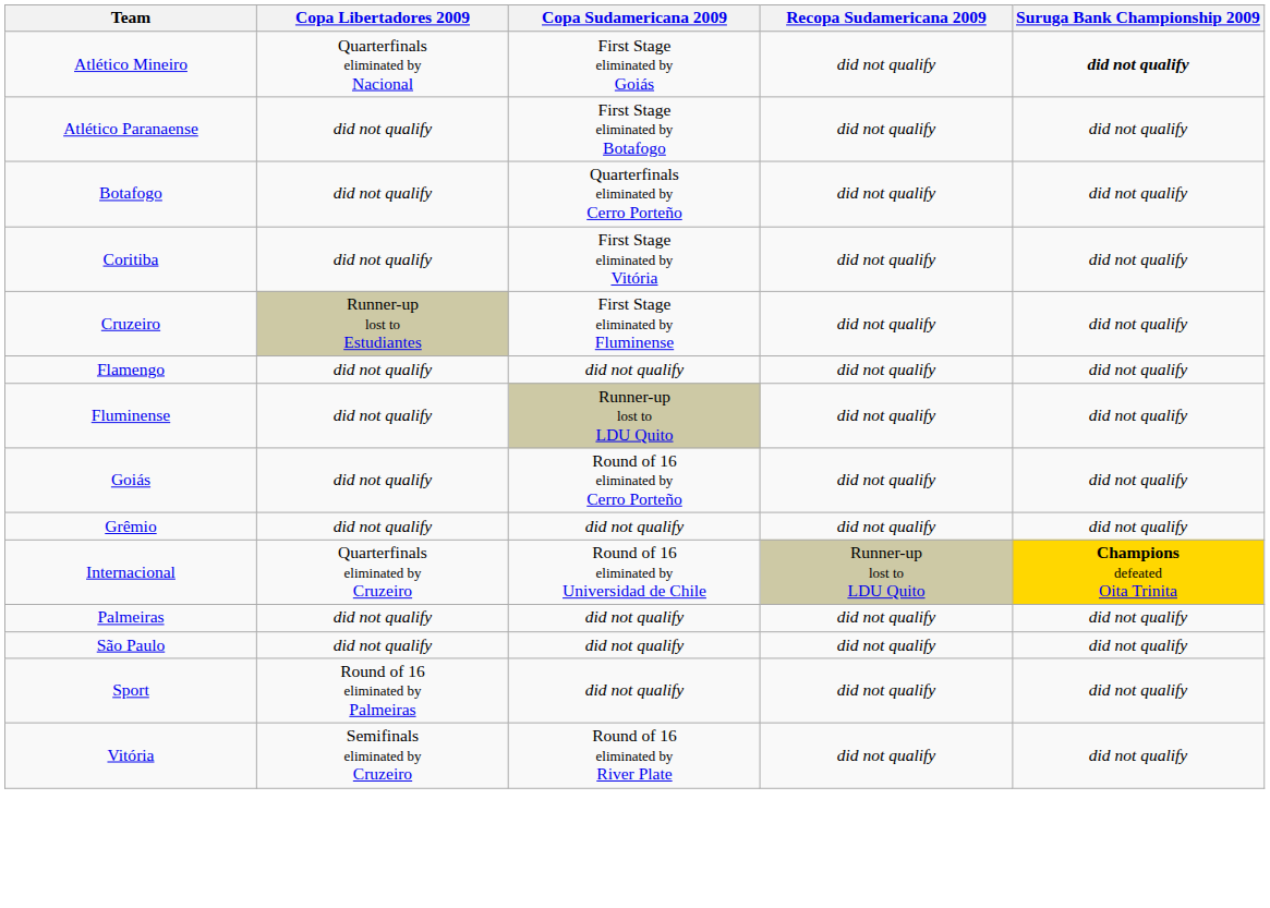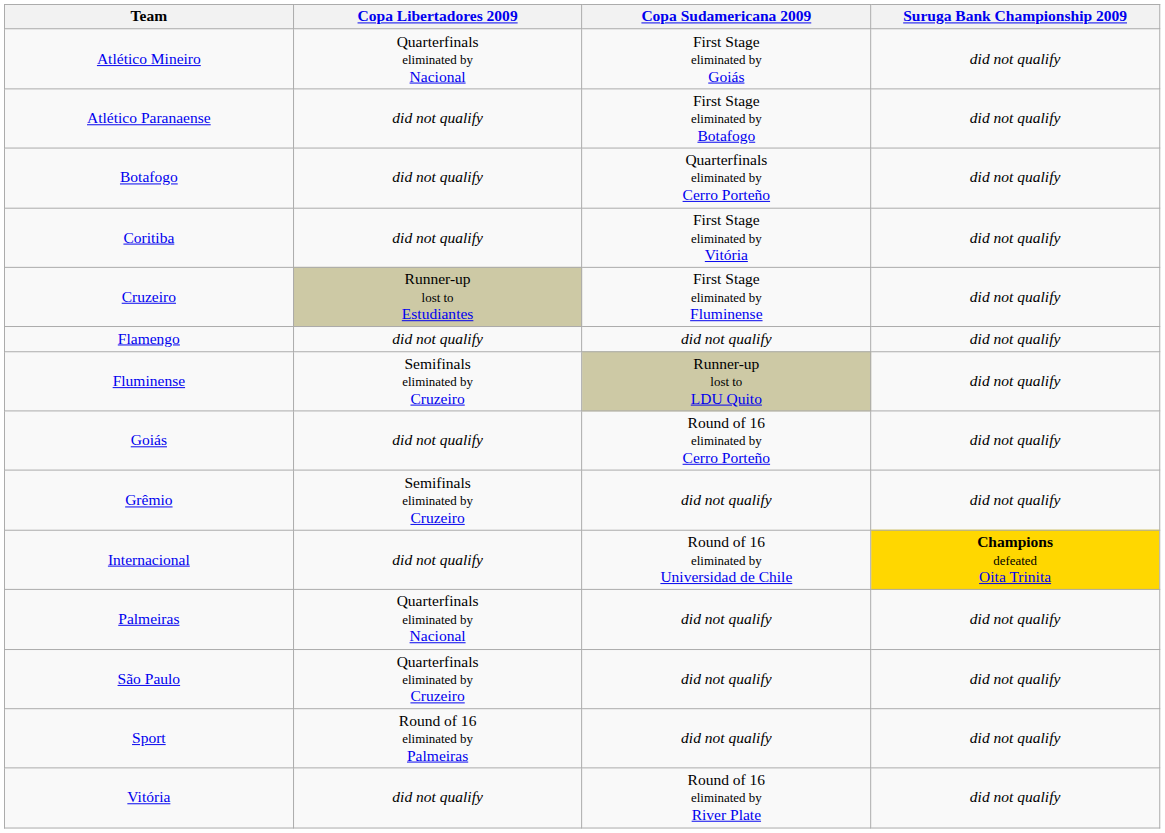- column: Recopa Sudamericana 2009 | did not qualify | did not qualify | did not qualify | did not qualify | did not qualify | did not qualify | did not qualify | did not qualify | did not qualify | Runner-up lost to LDU Quito | did not qualify | did not qualify | did not qualify | did not qualify
Atlético Mineiro | Suruga Bank Championship 2009: bold -> normal
Fluminense | Copa Libertadores 2009: did not qualify -> Semifinals eliminated by Cruzeiro
Grêmio | Copa Libertadores 2009: did not qualify -> Semifinals eliminated by Cruzeiro
Internacional | Copa Libertadores 2009: Quarterfinals eliminated by Cruzeiro -> did not qualify
Palmeiras | Copa Libertadores 2009: did not qualify -> Quarterfinals eliminated by Nacional
São Paulo | Copa Libertadores 2009: did not qualify -> Quarterfinals eliminated by Cruzeiro
Vitória | Copa Libertadores 2009: Semifinals eliminated by Cruzeiro -> did not qualify
